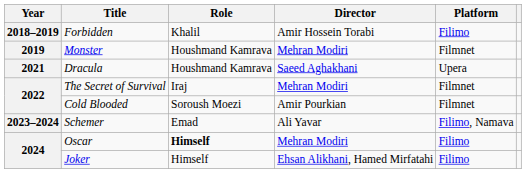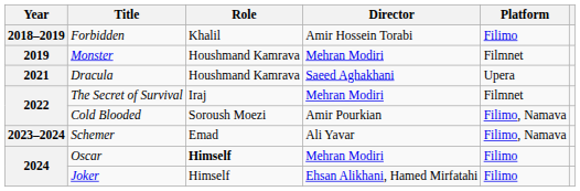Cold Blooded | Platform: Filmnet -> Filimo, Namava
